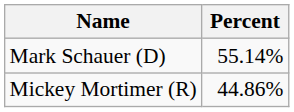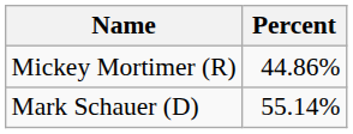rows swapped: Mark Schauer (D) <-> Mickey Mortimer (R)
